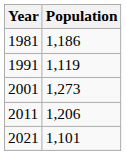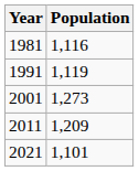1981 | Population: 1,186 -> 1,116
2011 | Population: 1,206 -> 1,209
